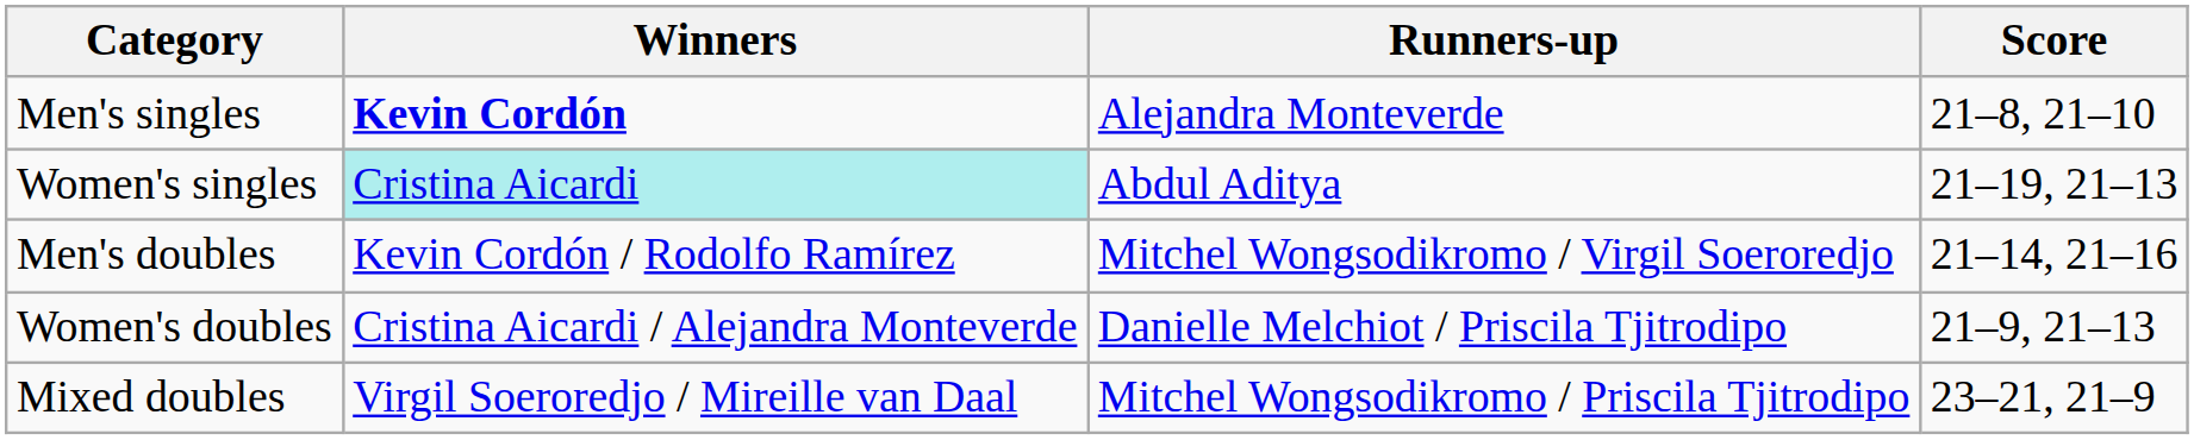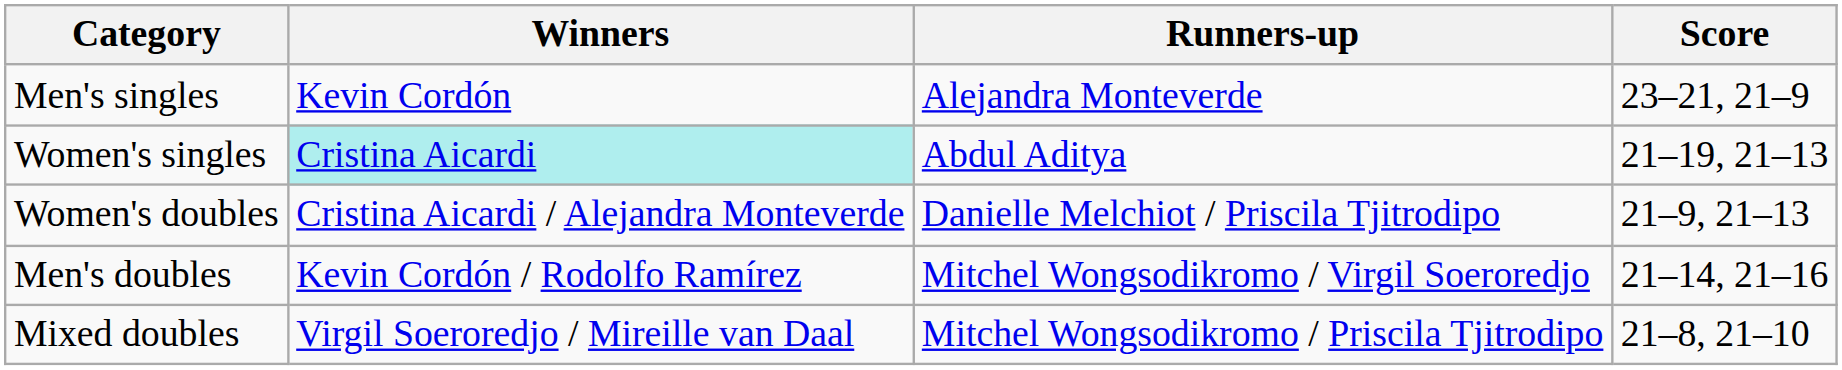Men's singles | Winners: bold -> normal
Men's singles | Score: 21–8, 21–10 -> 23–21, 21–9
rows swapped: Men's doubles <-> Women's doubles
Mixed doubles | Score: 23–21, 21–9 -> 21–8, 21–10
